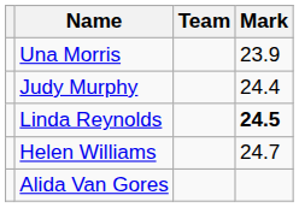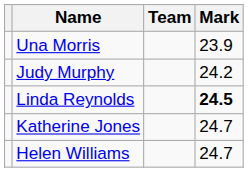Judy Murphy | Mark: 24.4 -> 24.2
+ row: Katherine Jones | 24.7
- row: Alida Van Gores
